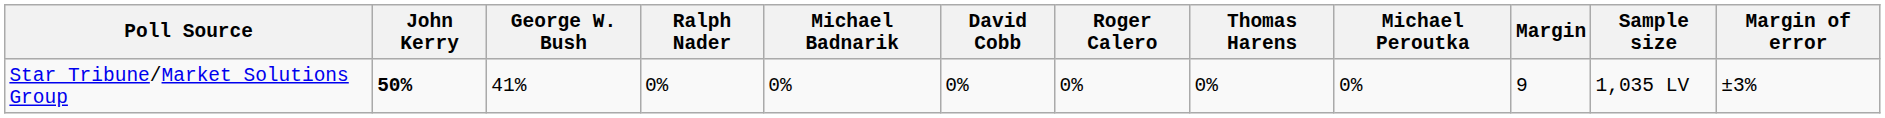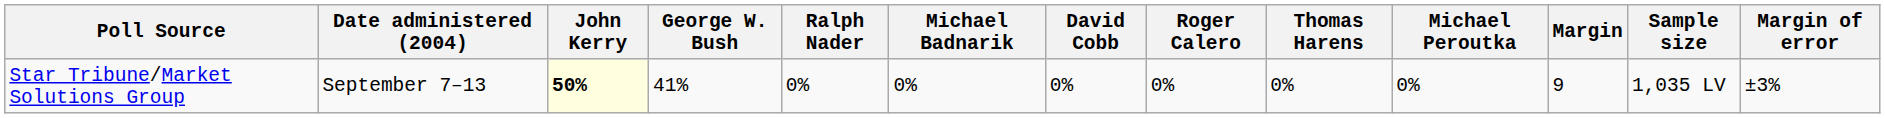+ column: Date administered (2004) | September 7–13
Star Tribune/Market Solutions Group | John Kerry: no background -> lightyellow background
